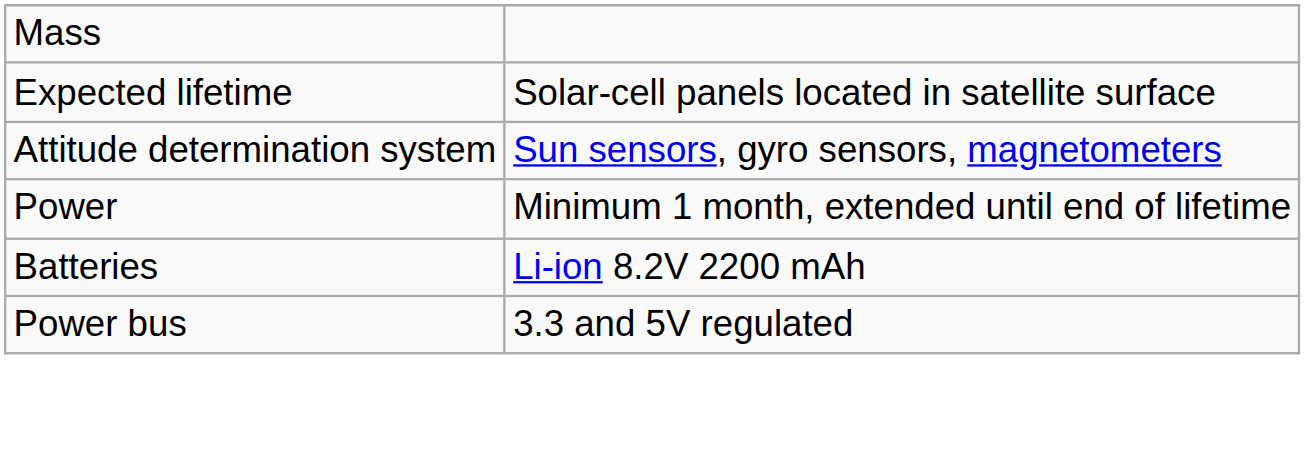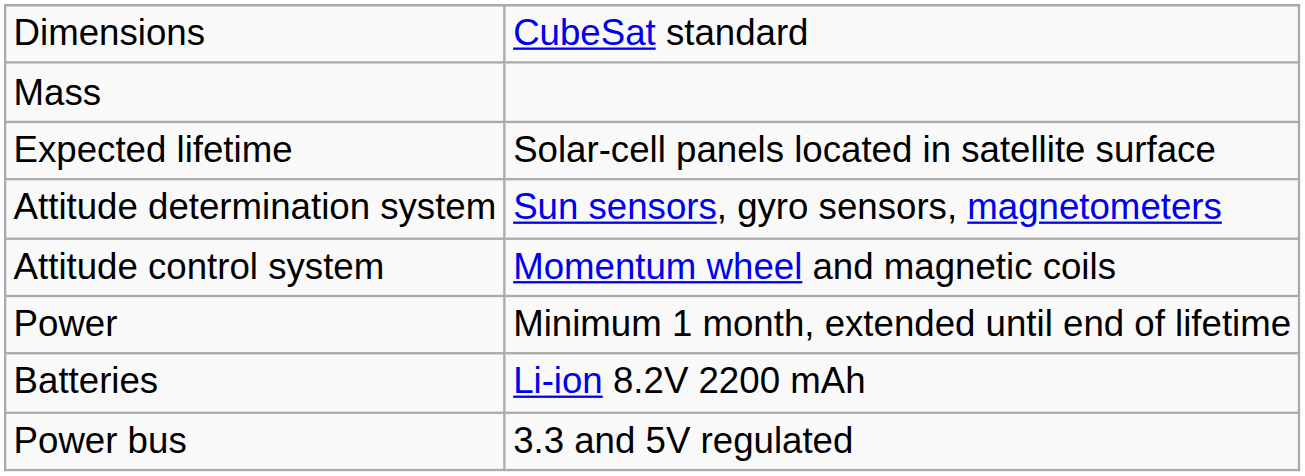+ row: Dimensions | CubeSat standard
+ row: Attitude control system | Momentum wheel and magnetic coils
